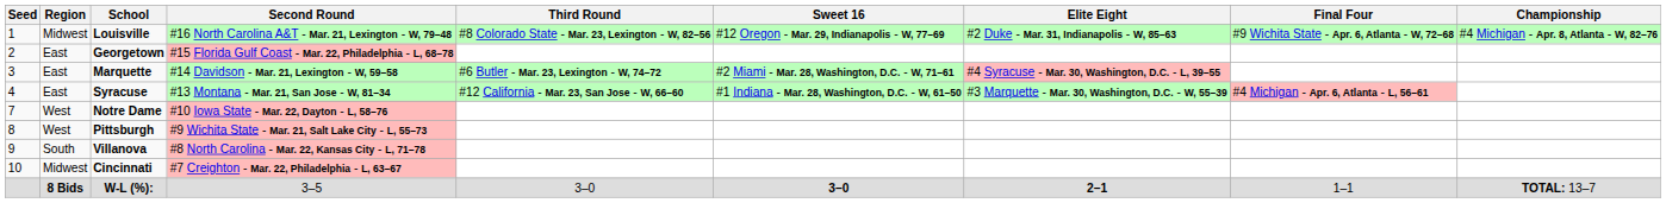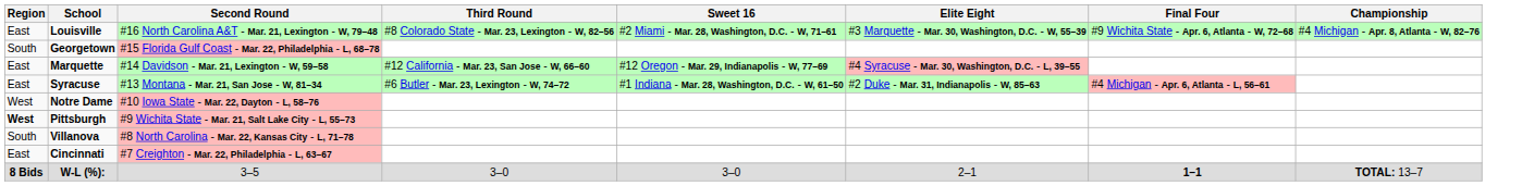- column: Seed | 1 | 2 | 3 | 4 | 7 | 8 | 9 | 10
Louisville | Region: Midwest -> East
Louisville | Sweet 16: #12 Oregon - Mar. 29, Indianapolis - W, 77–69 -> #2 Miami - Mar. 28, Washington, D.C. - W, 71–61
Louisville | Elite Eight: #2 Duke - Mar. 31, Indianapolis - W, 85–63 -> #3 Marquette - Mar. 30, Washington, D.C. - W, 55–39
Georgetown | Region: East -> South
Marquette | Third Round: #6 Butler - Mar. 23, Lexington - W, 74–72 -> #12 California - Mar. 23, San Jose - W, 66–60
Marquette | Sweet 16: #2 Miami - Mar. 28, Washington, D.C. - W, 71–61 -> #12 Oregon - Mar. 29, Indianapolis - W, 77–69
Syracuse | Third Round: #12 California - Mar. 23, San Jose - W, 66–60 -> #6 Butler - Mar. 23, Lexington - W, 74–72
Syracuse | Elite Eight: #3 Marquette - Mar. 30, Washington, D.C. - W, 55–39 -> #2 Duke - Mar. 31, Indianapolis - W, 85–63
Pittsburgh | Region: normal -> bold
Cincinnati | Region: Midwest -> East
W-L (%): | Sweet 16: bold -> normal
W-L (%): | Elite Eight: bold -> normal
W-L (%): | Final Four: normal -> bold
